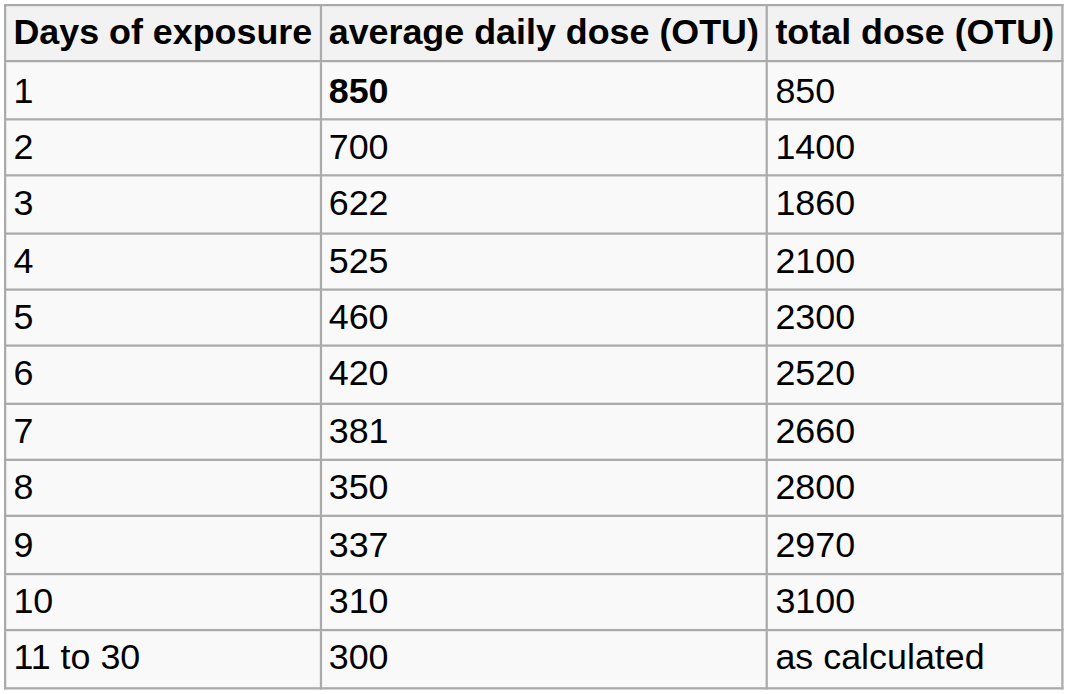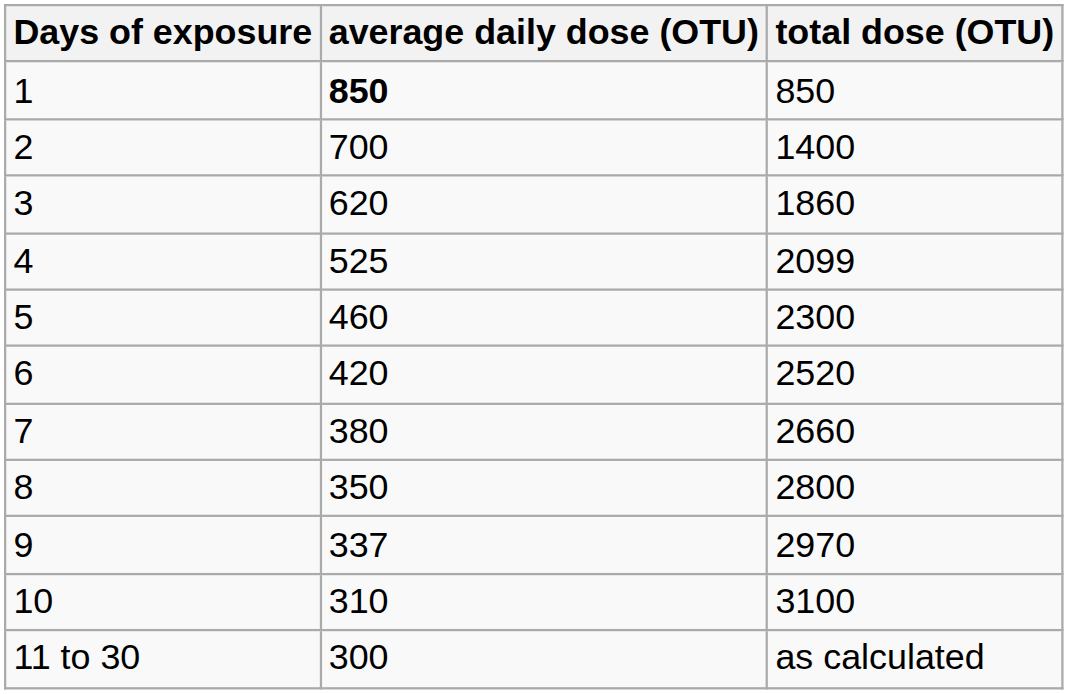3 | average daily dose (OTU): 622 -> 620
4 | total dose (OTU): 2100 -> 2099
7 | average daily dose (OTU): 381 -> 380
